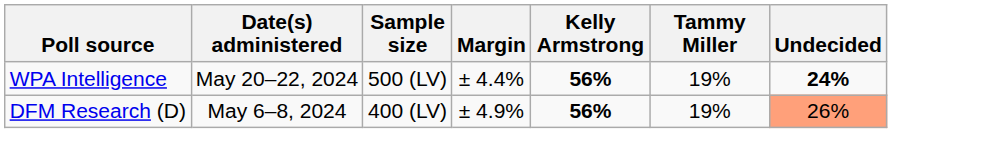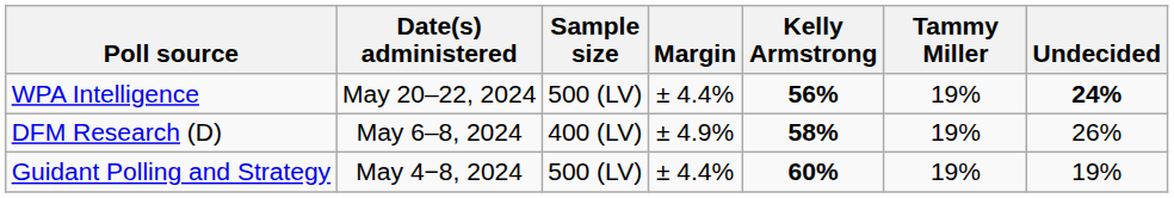DFM Research (D) | Kelly Armstrong: 56% -> 58%
DFM Research (D) | Undecided: lightsalmon background -> no background
+ row: Guidant Polling and Strategy | May 4−8, 2024 | 500 (LV) | ± 4.4% | 60% | 19% | 19%
